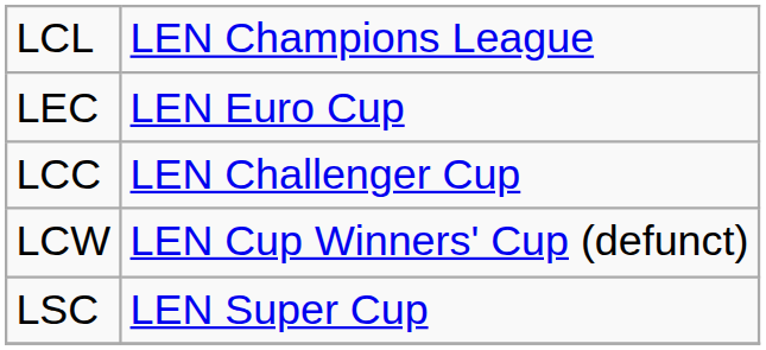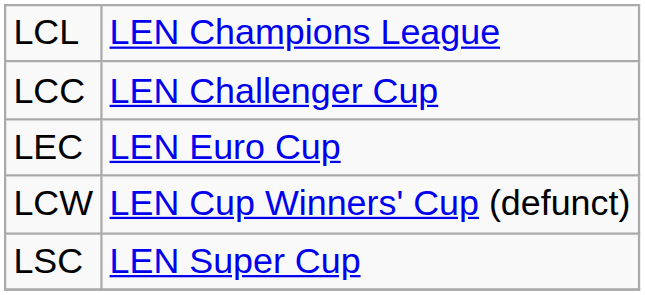rows swapped: LEC <-> LCC
